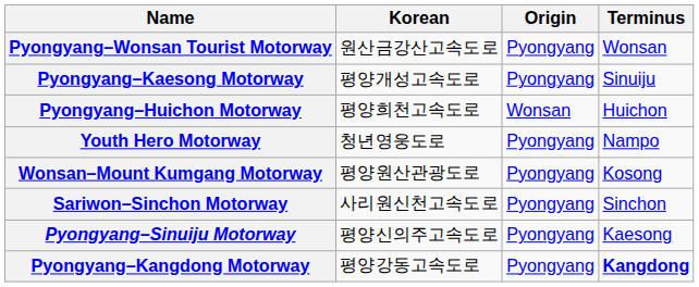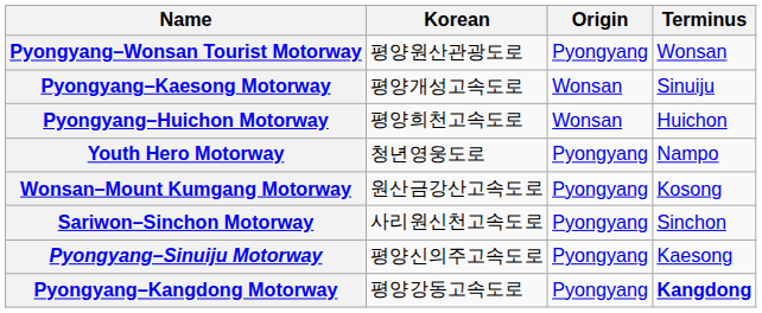Pyongyang–Wonsan Tourist Motorway | Korean: 원산금강산고속도로 -> 평양원산관광도로
Pyongyang–Kaesong Motorway | Origin: Pyongyang -> Wonsan
Wonsan–Mount Kumgang Motorway | Korean: 평양원산관광도로 -> 원산금강산고속도로
